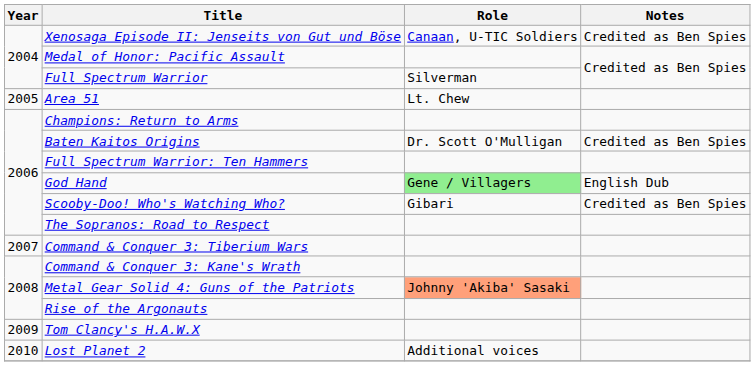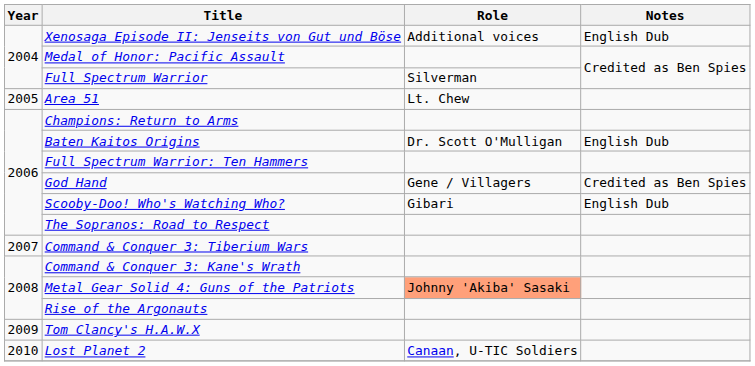Xenosaga Episode II: Jenseits von Gut und Böse | Role: Canaan, U-TIC Soldiers -> Additional voices
Xenosaga Episode II: Jenseits von Gut und Böse | Notes: Credited as Ben Spies -> English Dub
Baten Kaitos Origins | Notes: Credited as Ben Spies -> English Dub
God Hand | Role: lightgreen background -> no background
God Hand | Notes: English Dub -> Credited as Ben Spies
Scooby-Doo! Who's Watching Who? | Notes: Credited as Ben Spies -> English Dub
Lost Planet 2 | Role: Additional voices -> Canaan, U-TIC Soldiers
